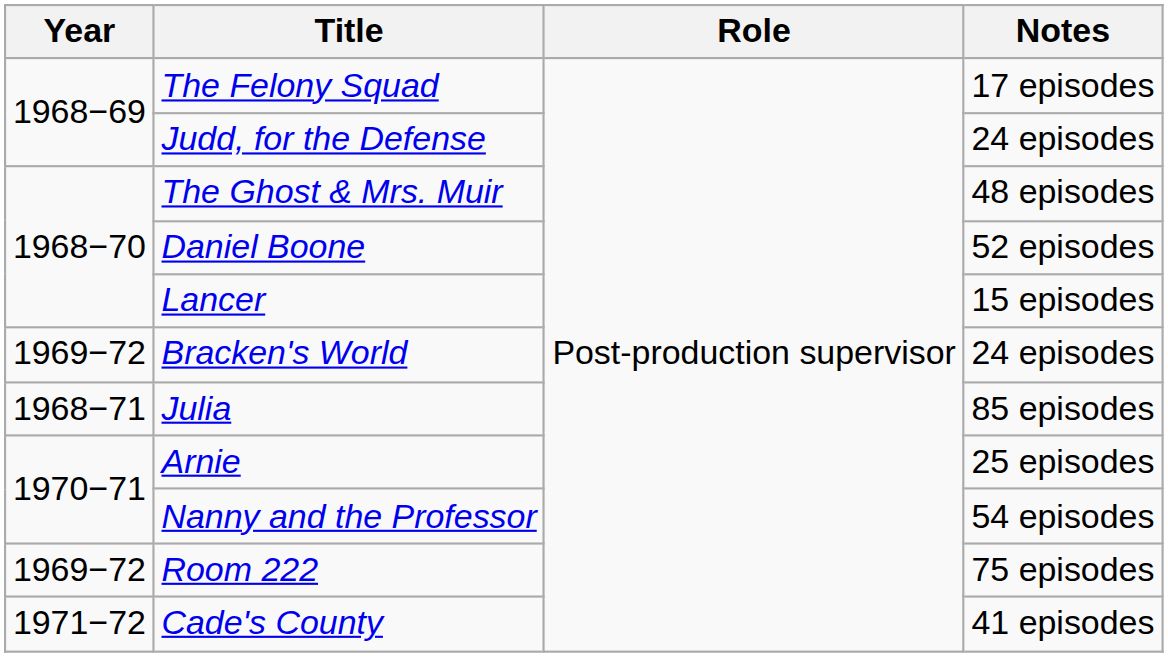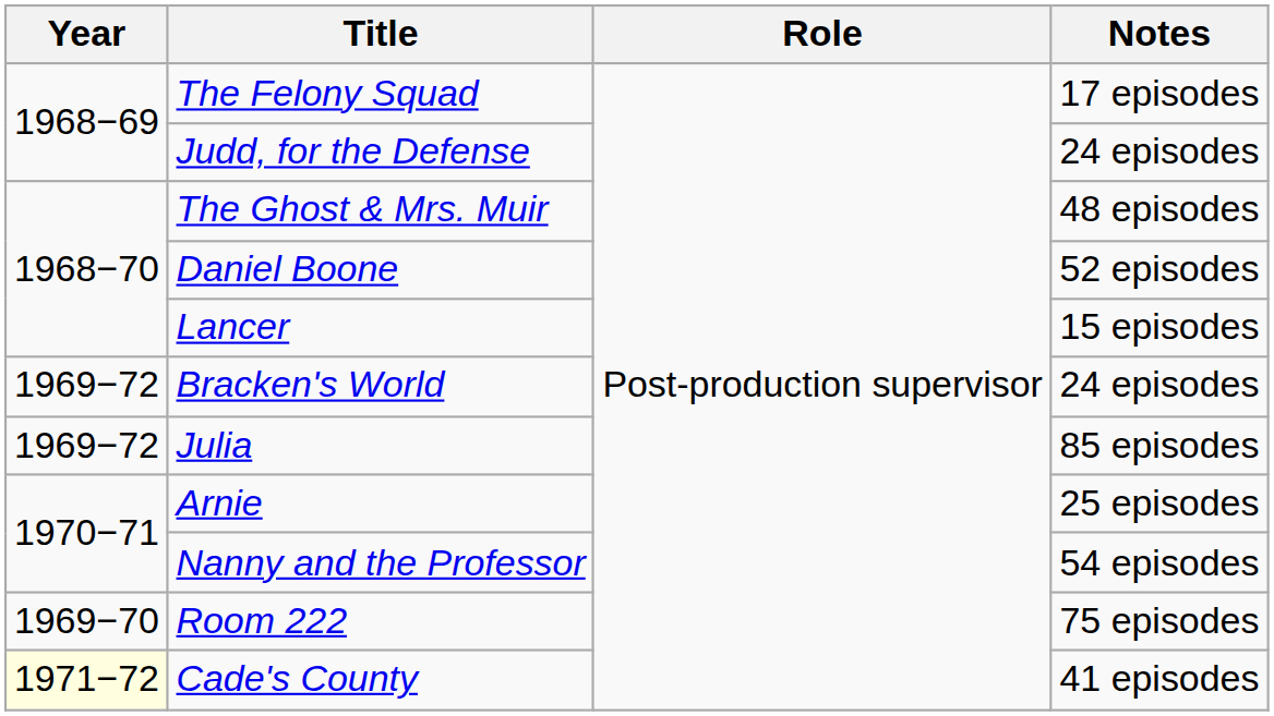Julia | Year: 1968−71 -> 1969−72
Room 222 | Year: 1969−72 -> 1969−70
Cade's County | Year: no background -> lightyellow background
